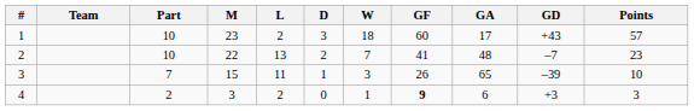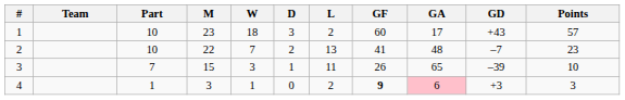columns swapped: W <-> L
4 | Part: 2 -> 1
4 | GA: no background -> pink background
